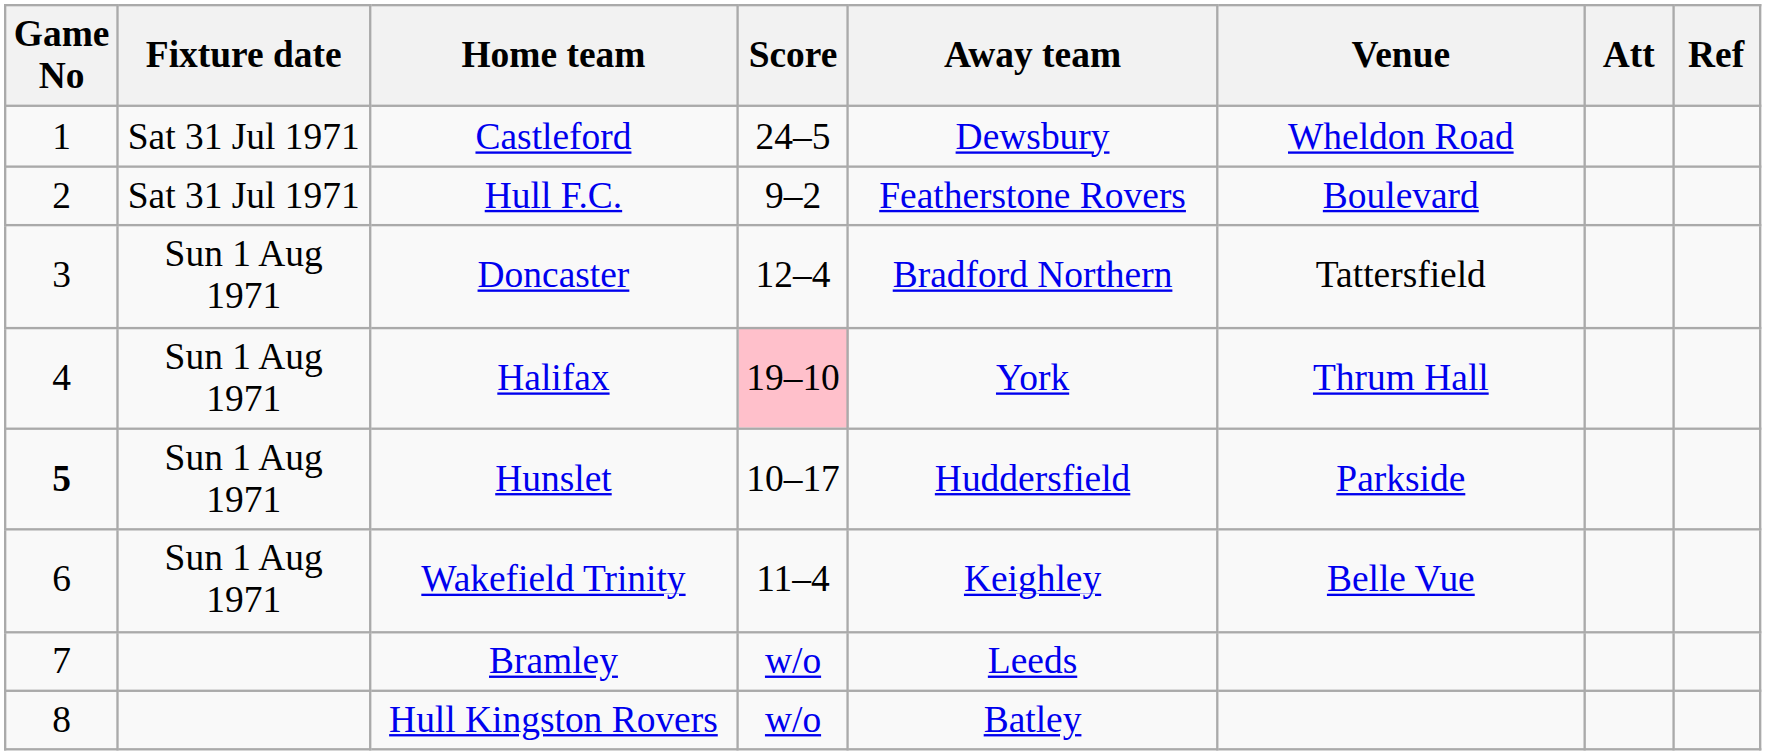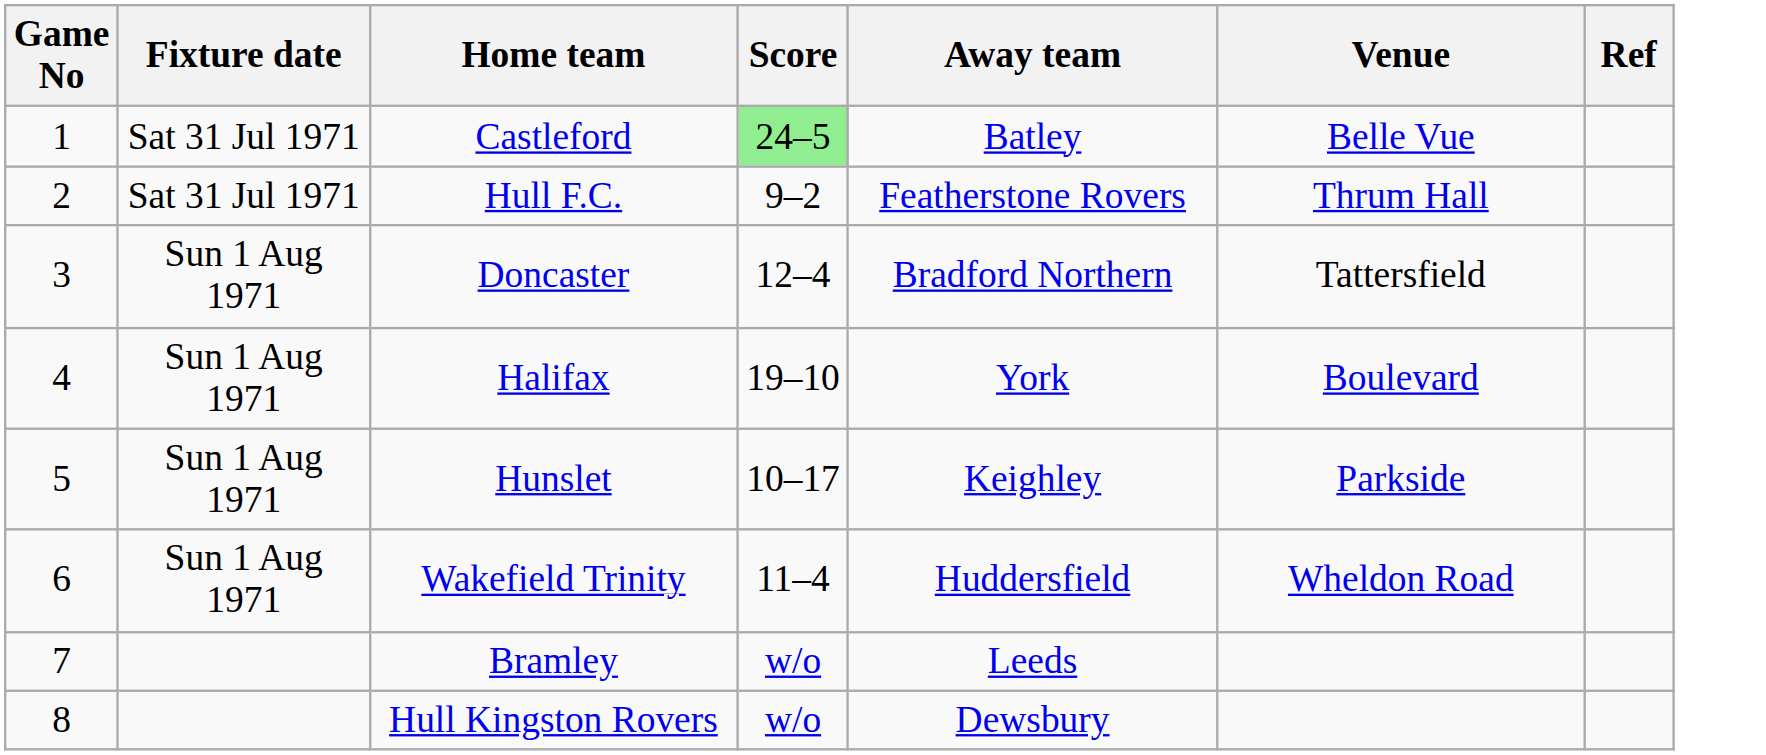- column: Att
Castleford | Score: no background -> lightgreen background
Castleford | Away team: Dewsbury -> Batley
Castleford | Venue: Wheldon Road -> Belle Vue
Hull F.C. | Venue: Boulevard -> Thrum Hall
Halifax | Score: pink background -> no background
Halifax | Venue: Thrum Hall -> Boulevard
Hunslet | Game No: bold -> normal
Hunslet | Away team: Huddersfield -> Keighley
Wakefield Trinity | Away team: Keighley -> Huddersfield
Wakefield Trinity | Venue: Belle Vue -> Wheldon Road
Hull Kingston Rovers | Away team: Batley -> Dewsbury
